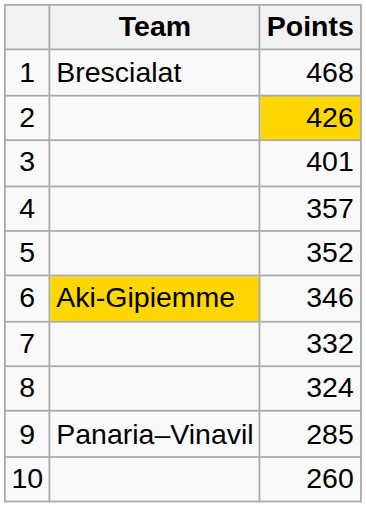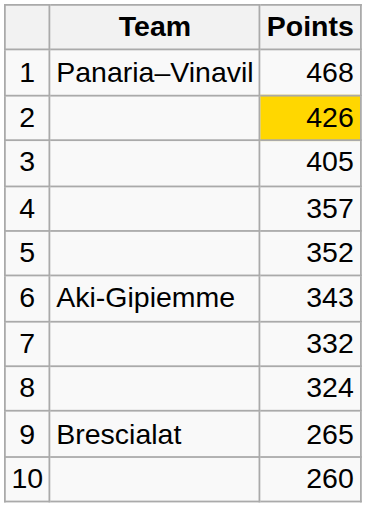1 | Team: Brescialat -> Panaria–Vinavil
3 | Points: 401 -> 405
6 | Team: gold background -> no background
6 | Points: 346 -> 343
9 | Team: Panaria–Vinavil -> Brescialat
9 | Points: 285 -> 265
